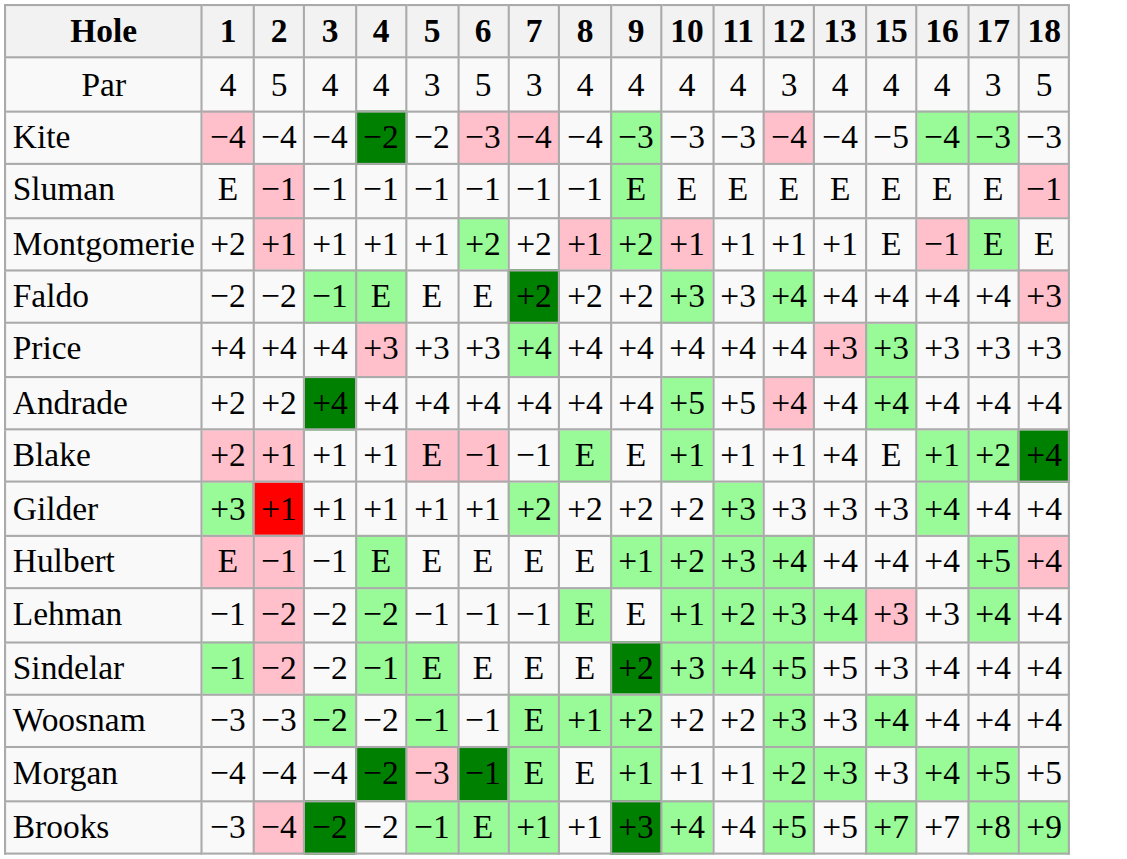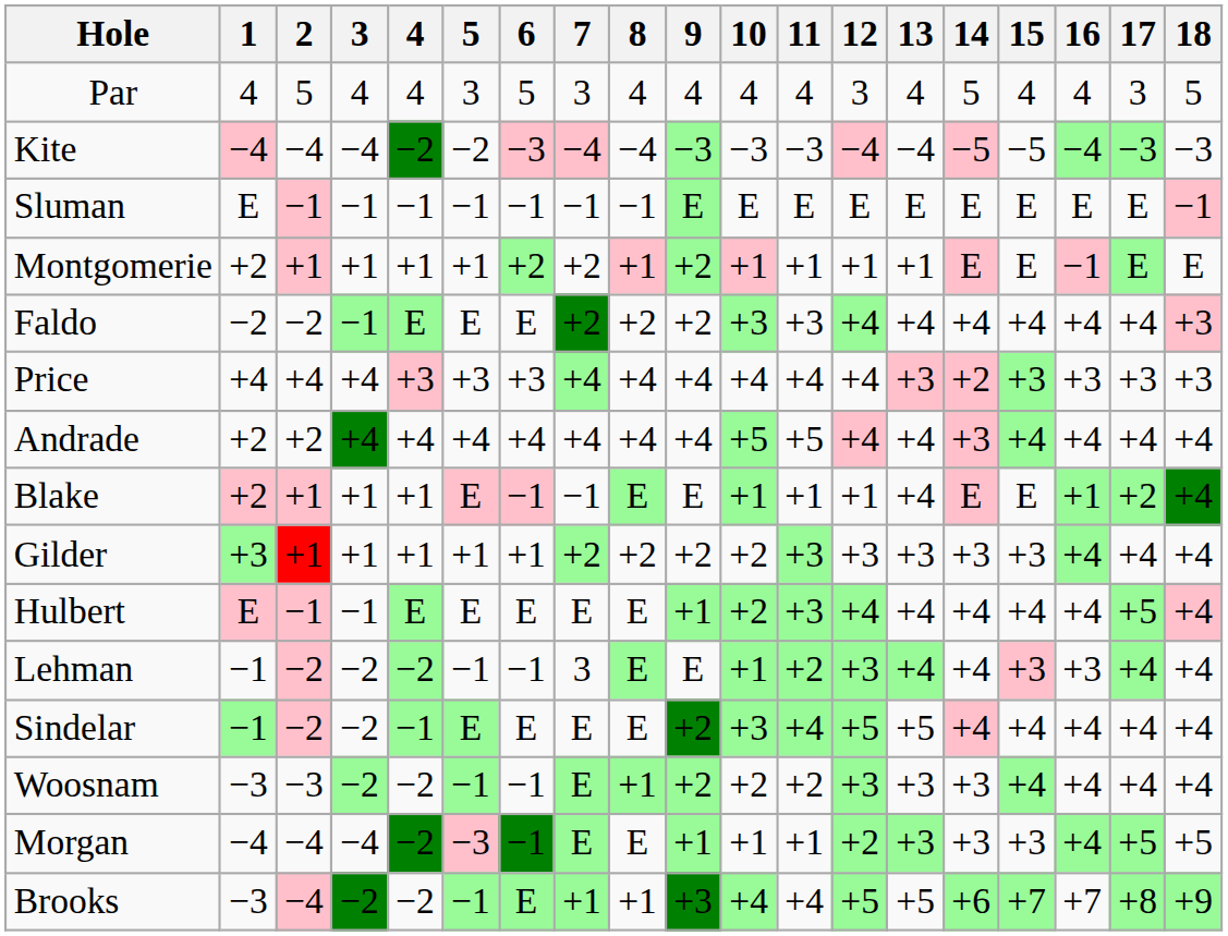+ column: 14 | 5 | −5 | E | E | +4 | +2 | +3 | E | +3 | +4 | +4 | +4 | +3 | +3 | +6
Lehman | 7: −1 -> 3
Sindelar | 15: +3 -> +4
